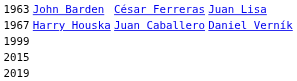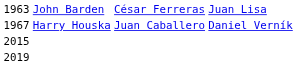- row: 1999
